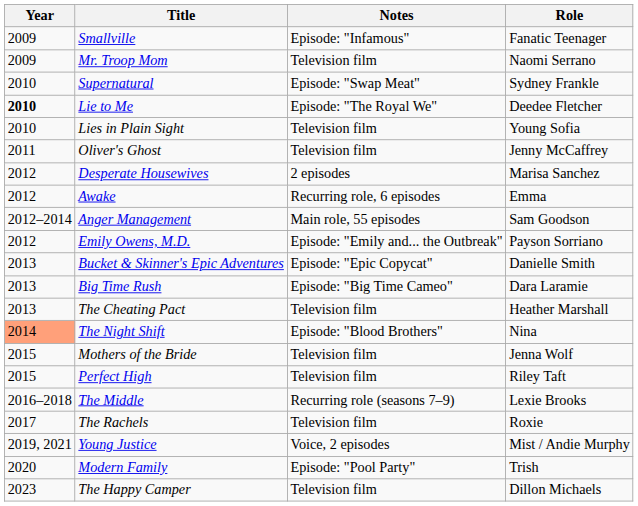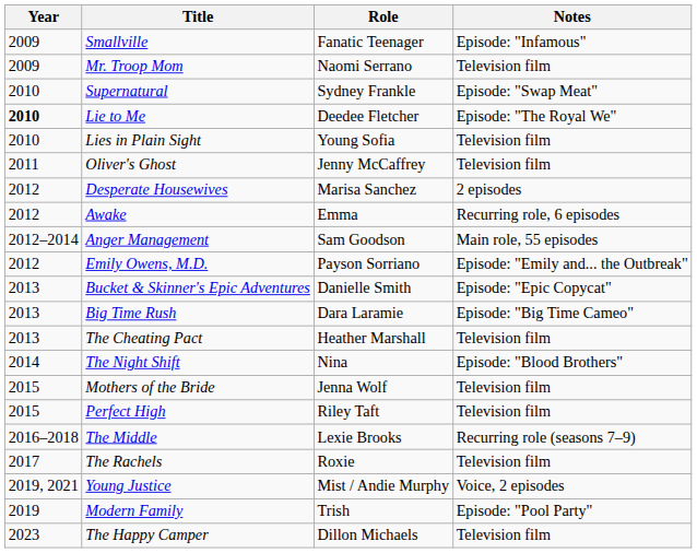columns swapped: Role <-> Notes
The Night Shift | Year: lightsalmon background -> no background
Modern Family | Year: 2020 -> 2019
